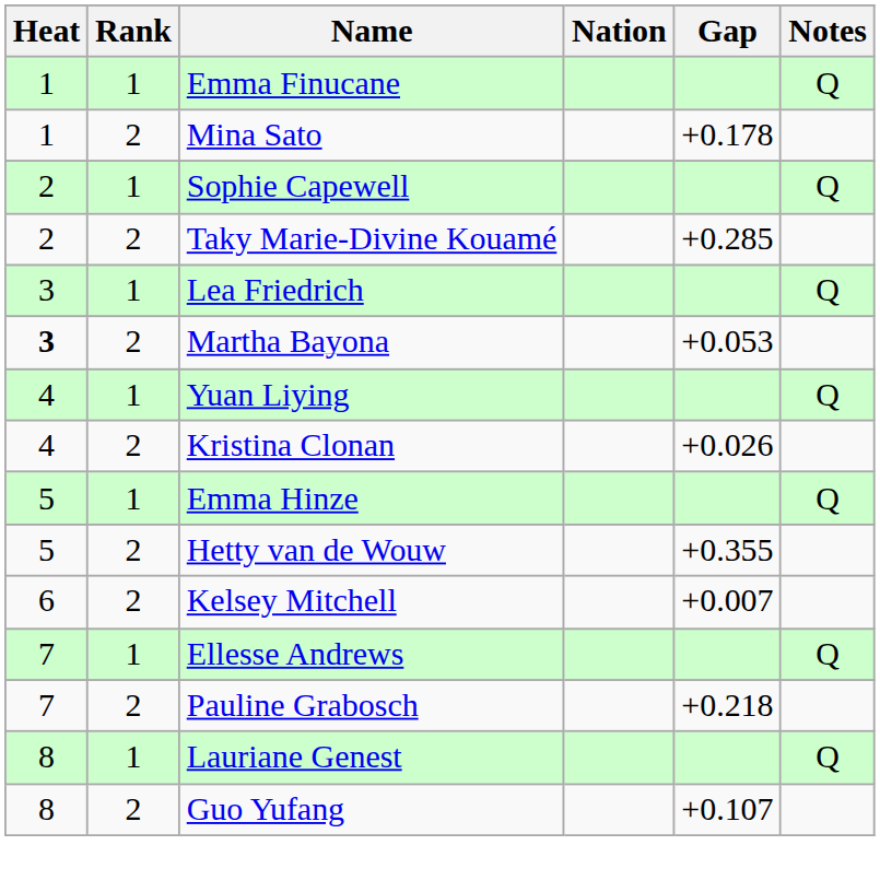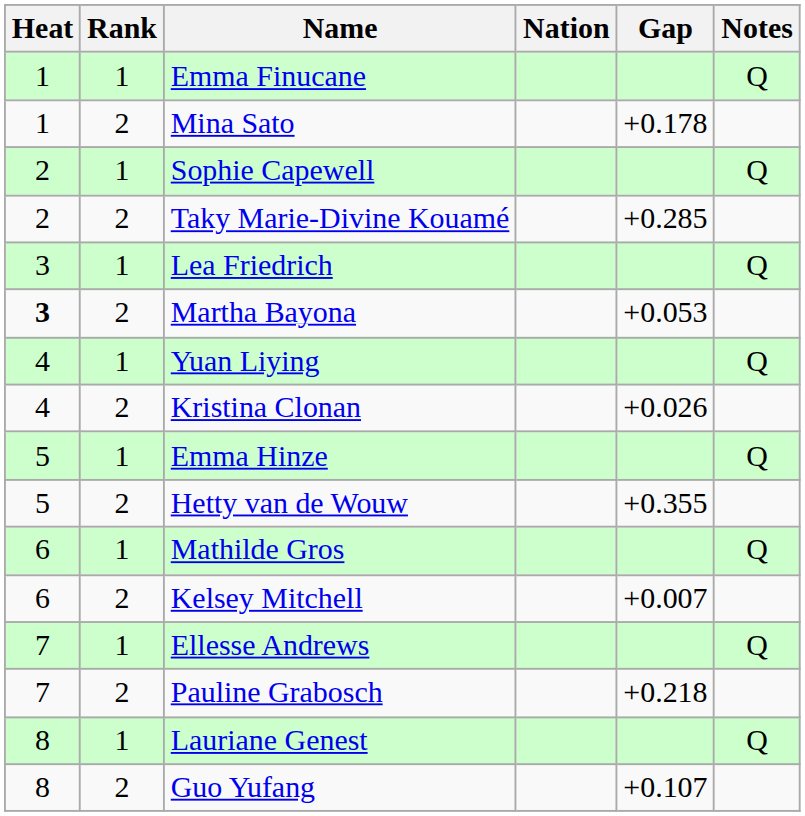+ row: 6 | 1 | Mathilde Gros | Q
